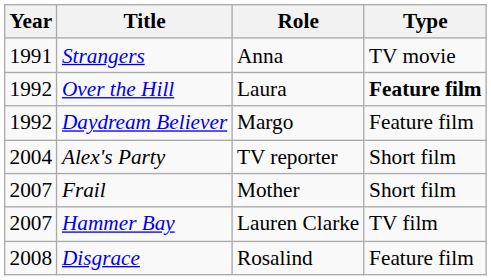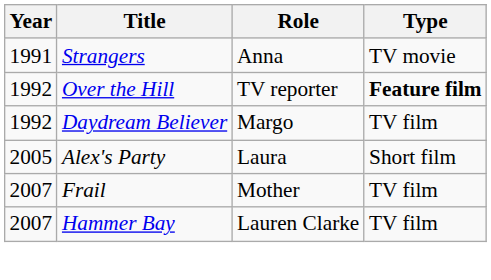Over the Hill | Role: Laura -> TV reporter
Daydream Believer | Type: Feature film -> TV film
Alex's Party | Year: 2004 -> 2005
Alex's Party | Role: TV reporter -> Laura
Frail | Type: Short film -> TV film
- row: 2008 | Disgrace | Rosalind | Feature film
